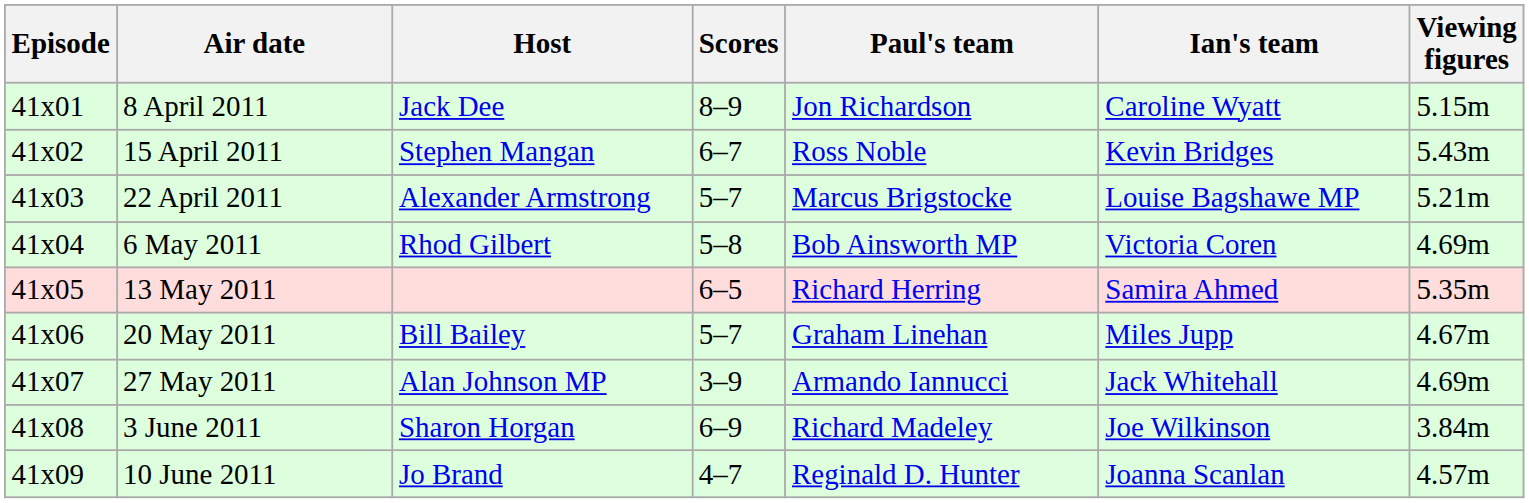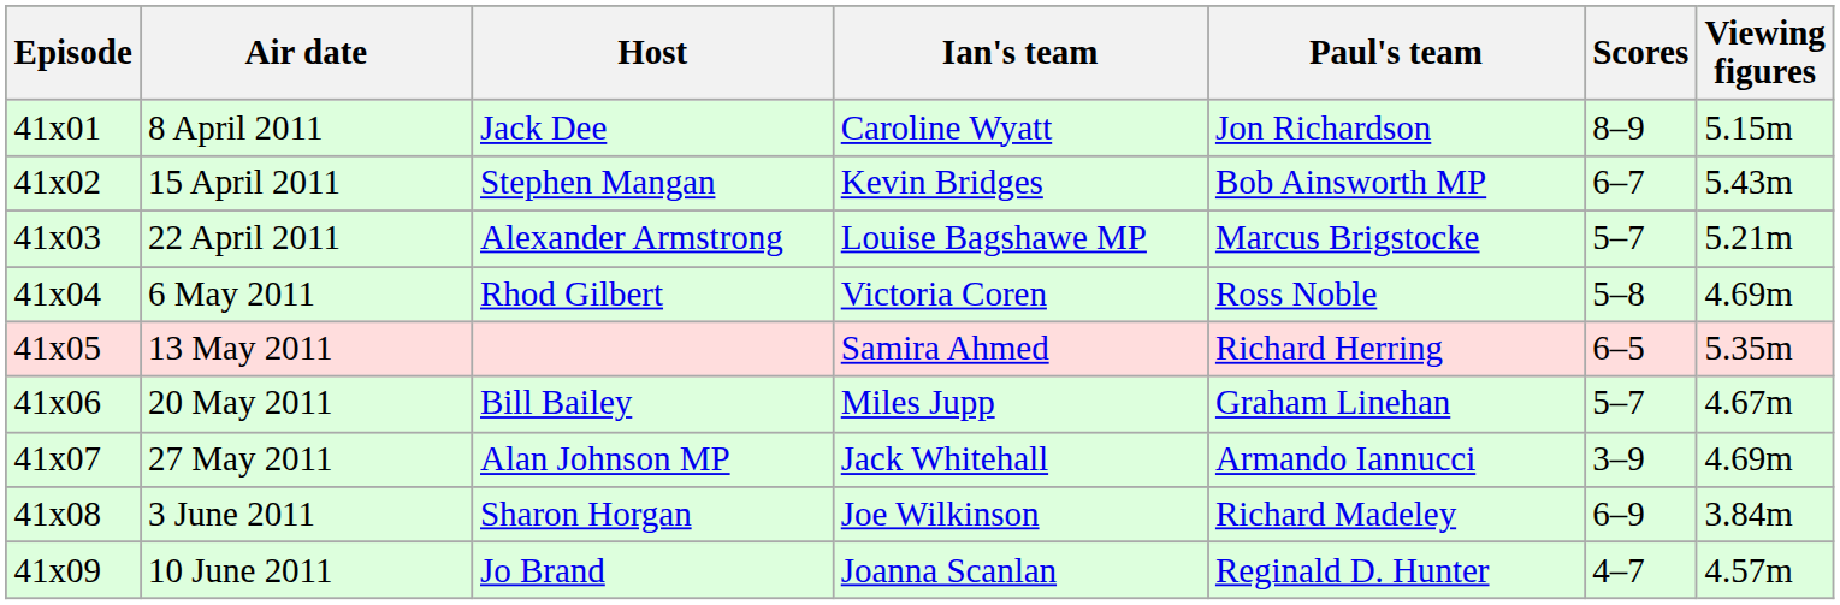columns swapped: Ian's team <-> Scores
15 April 2011 | Paul's team: Ross Noble -> Bob Ainsworth MP
6 May 2011 | Paul's team: Bob Ainsworth MP -> Ross Noble
